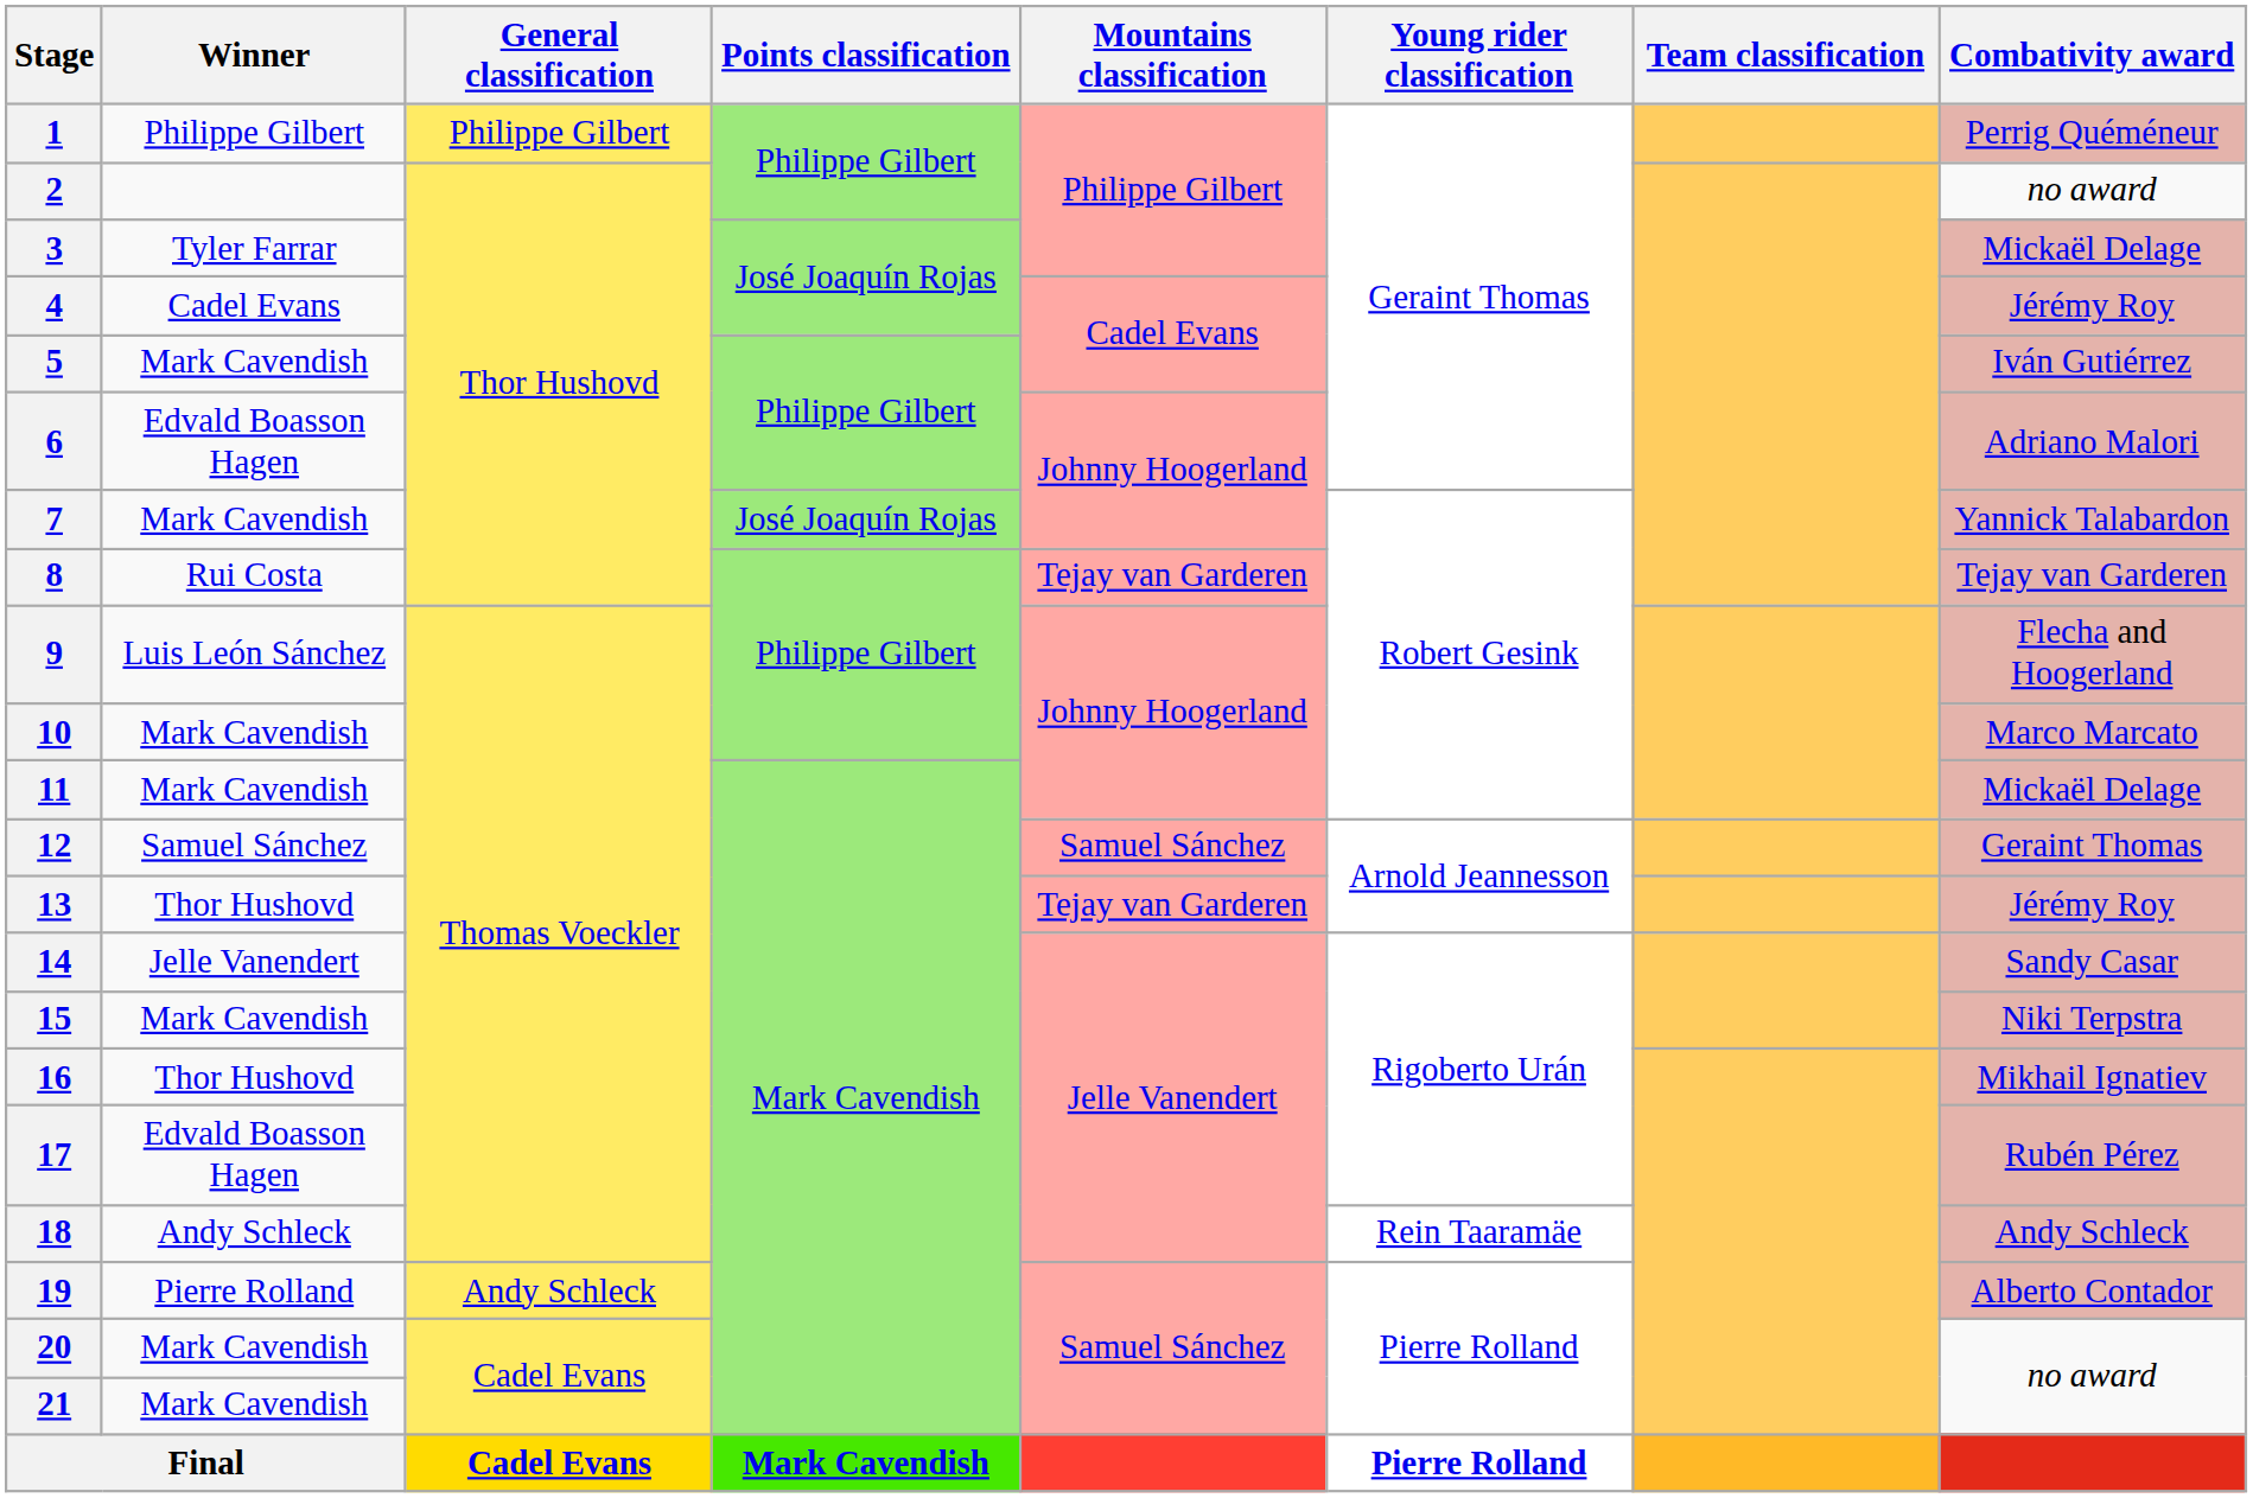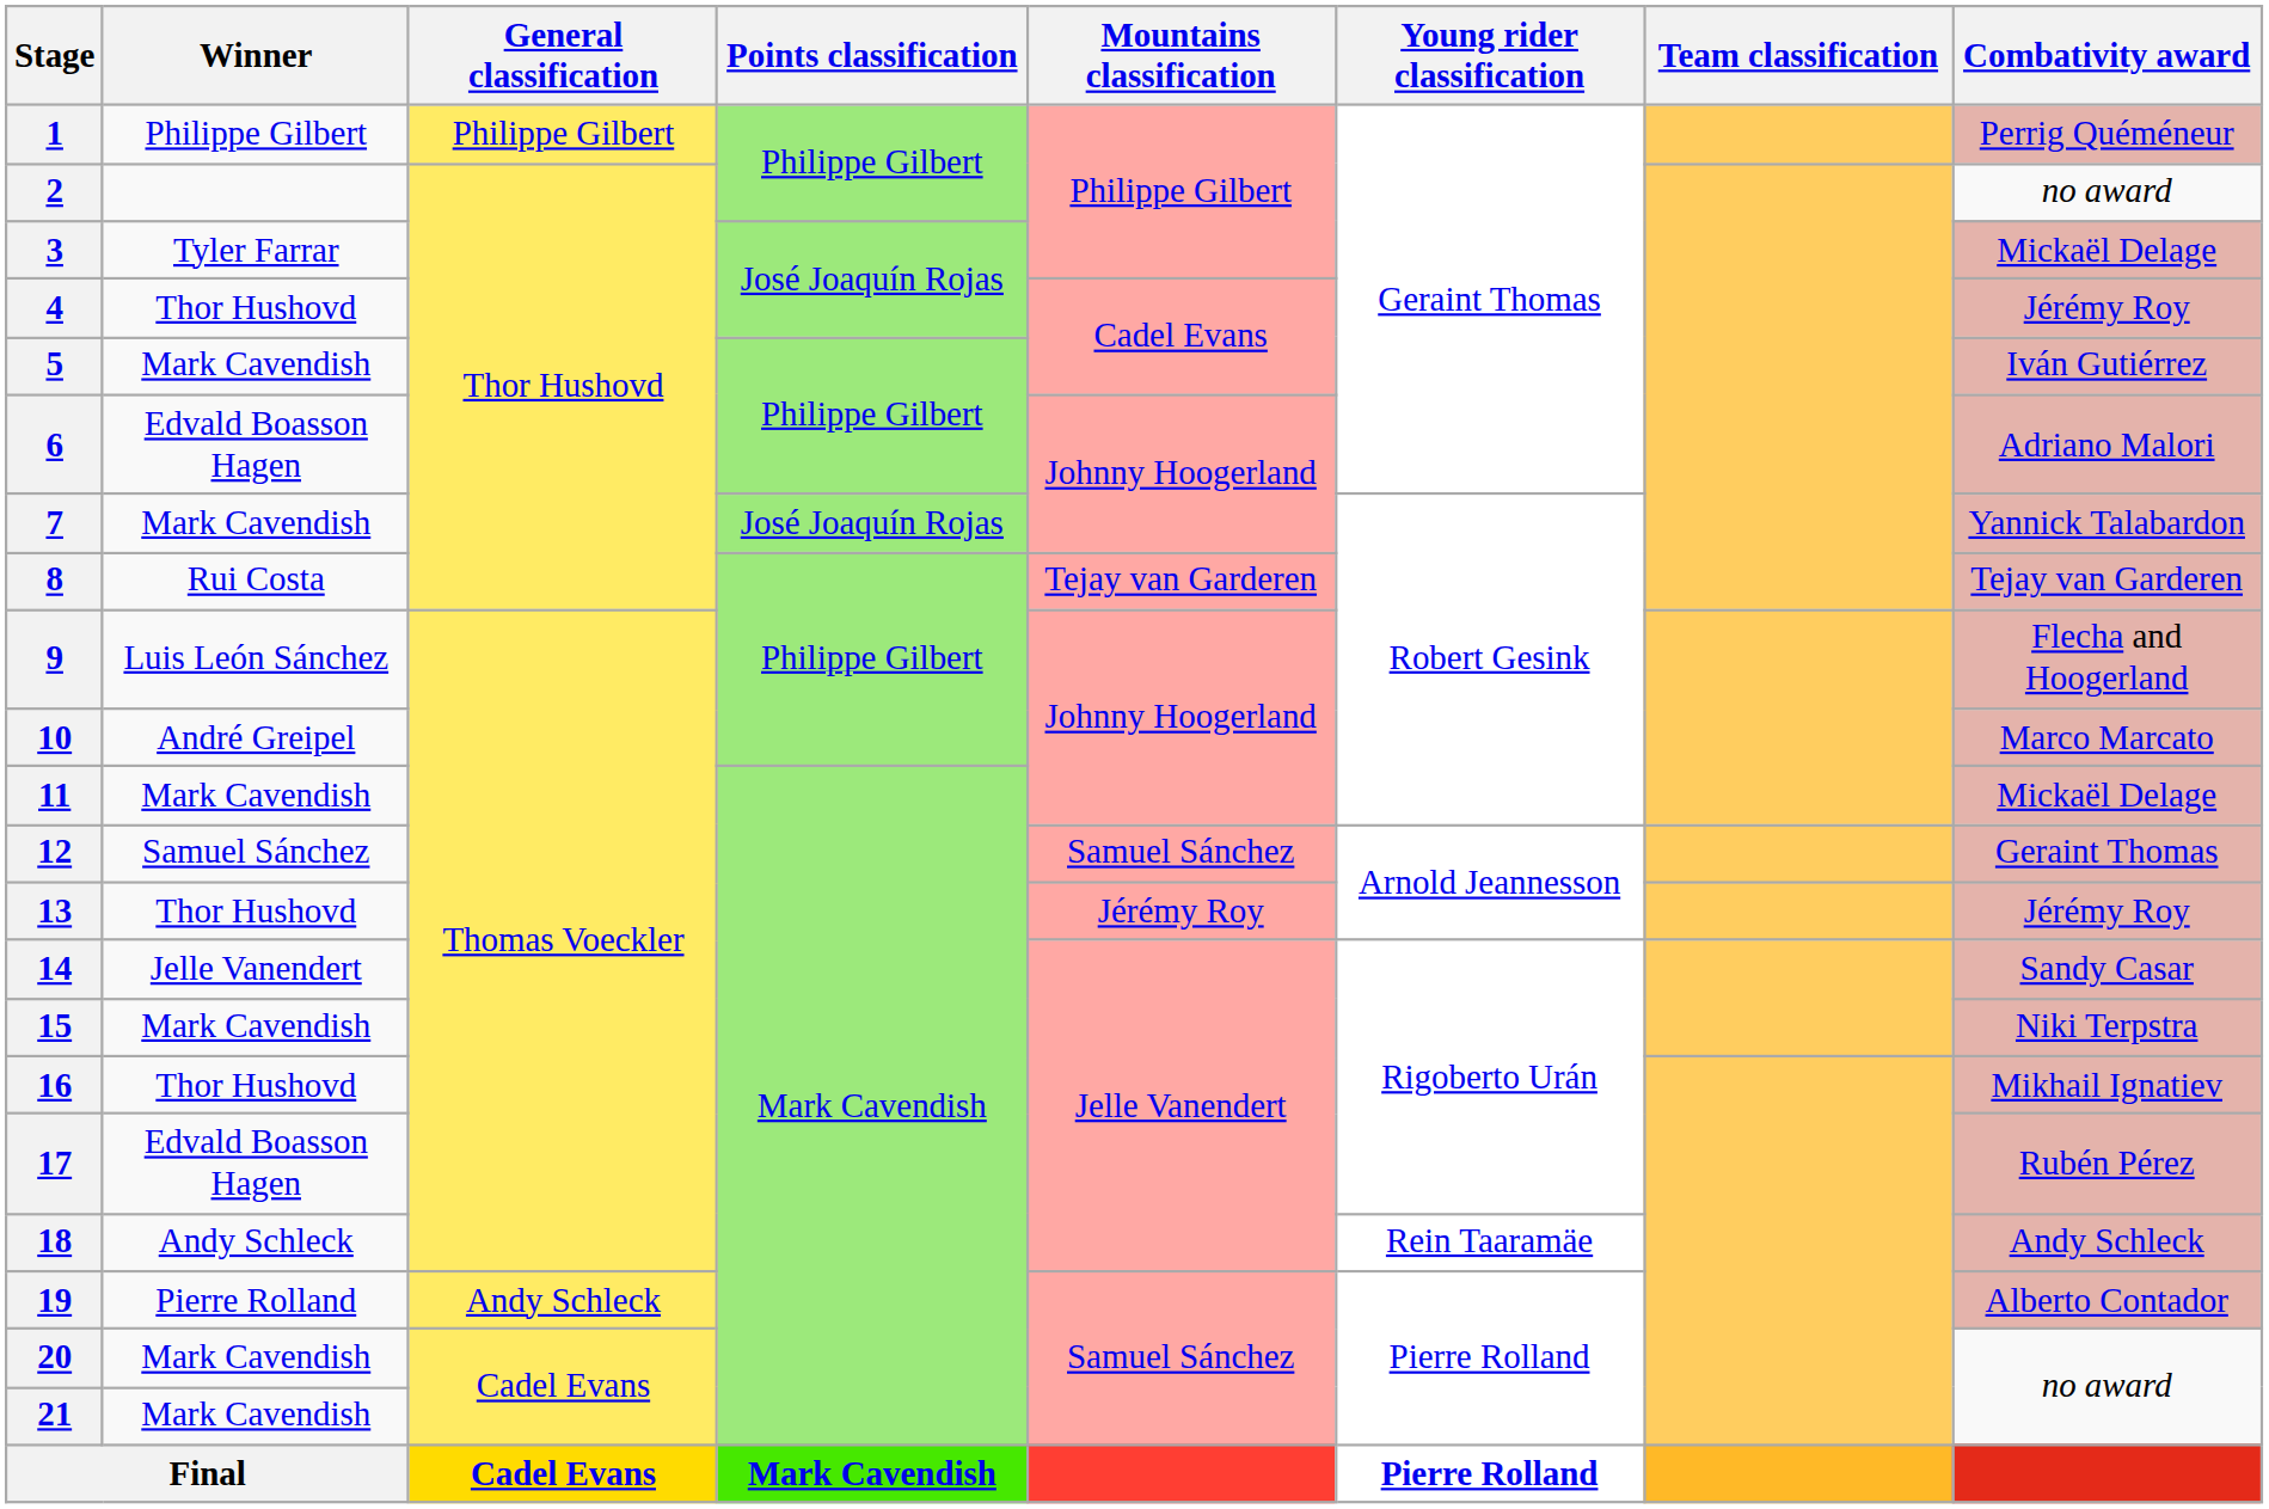4 | Winner: Cadel Evans -> Thor Hushovd
10 | Winner: Mark Cavendish -> André Greipel
13 | Mountains classification: Tejay van Garderen -> Jérémy Roy
